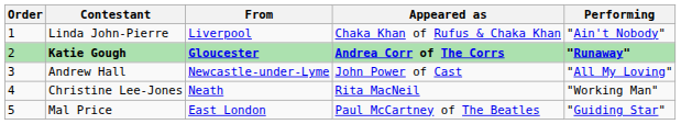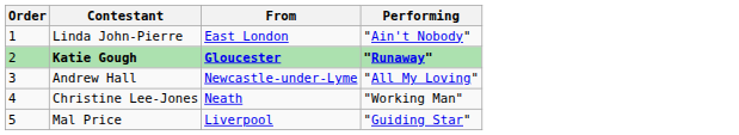- column: Appeared as | Chaka Khan of Rufus & Chaka Khan | Andrea Corr of The Corrs | John Power of Cast | Rita MacNeil | Paul McCartney of The Beatles
Linda John-Pierre | From: Liverpool -> East London
Mal Price | From: East London -> Liverpool
